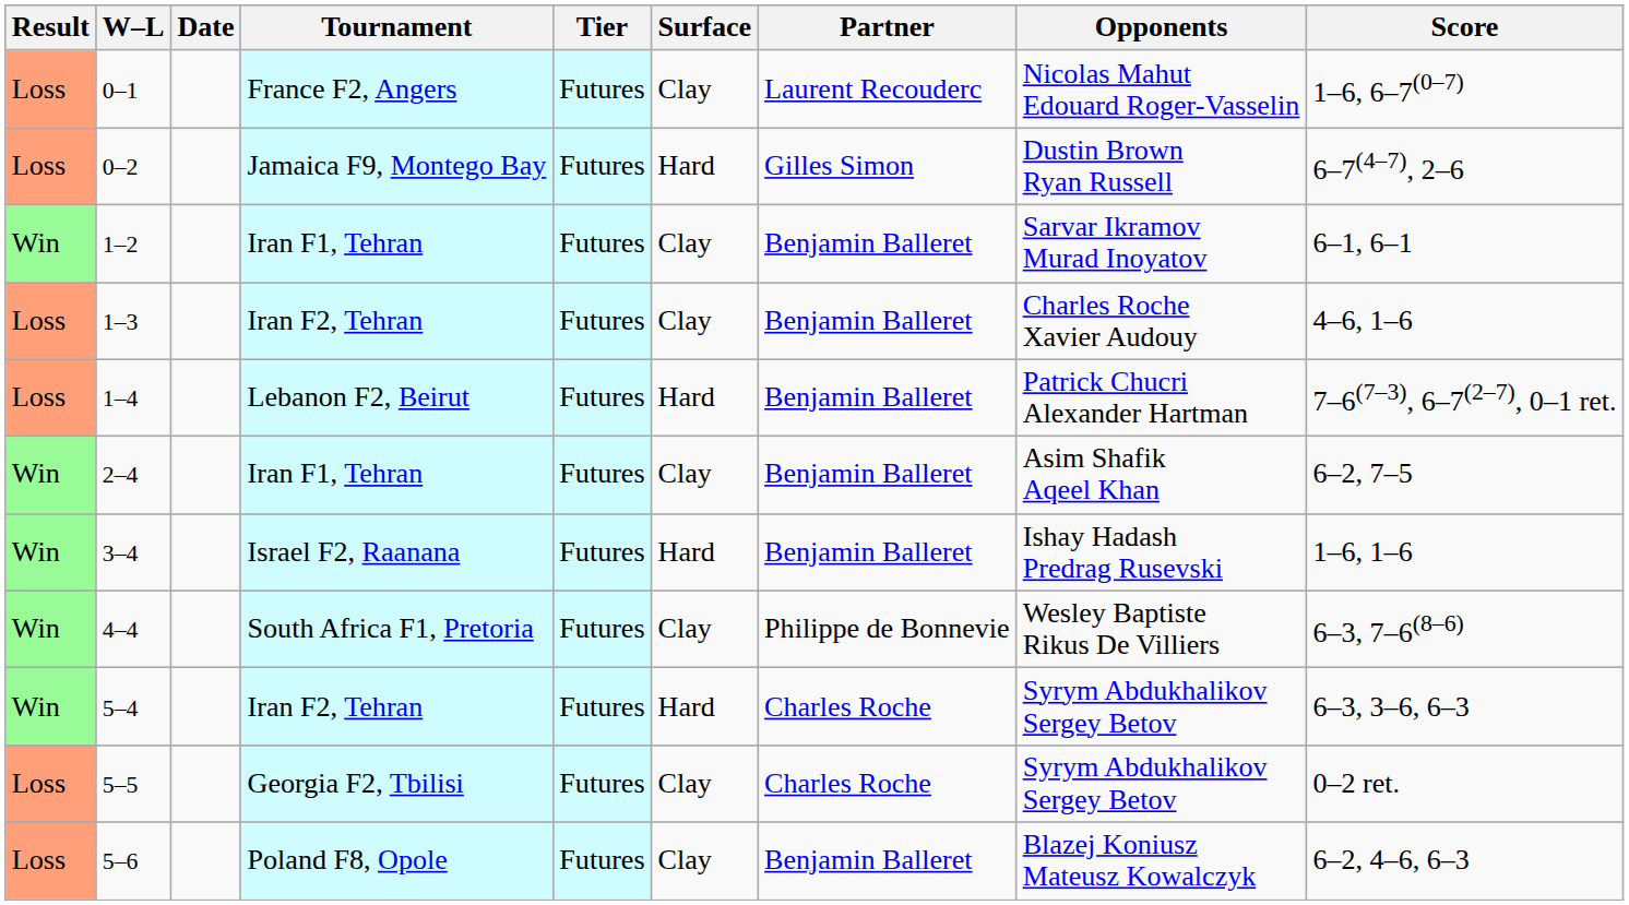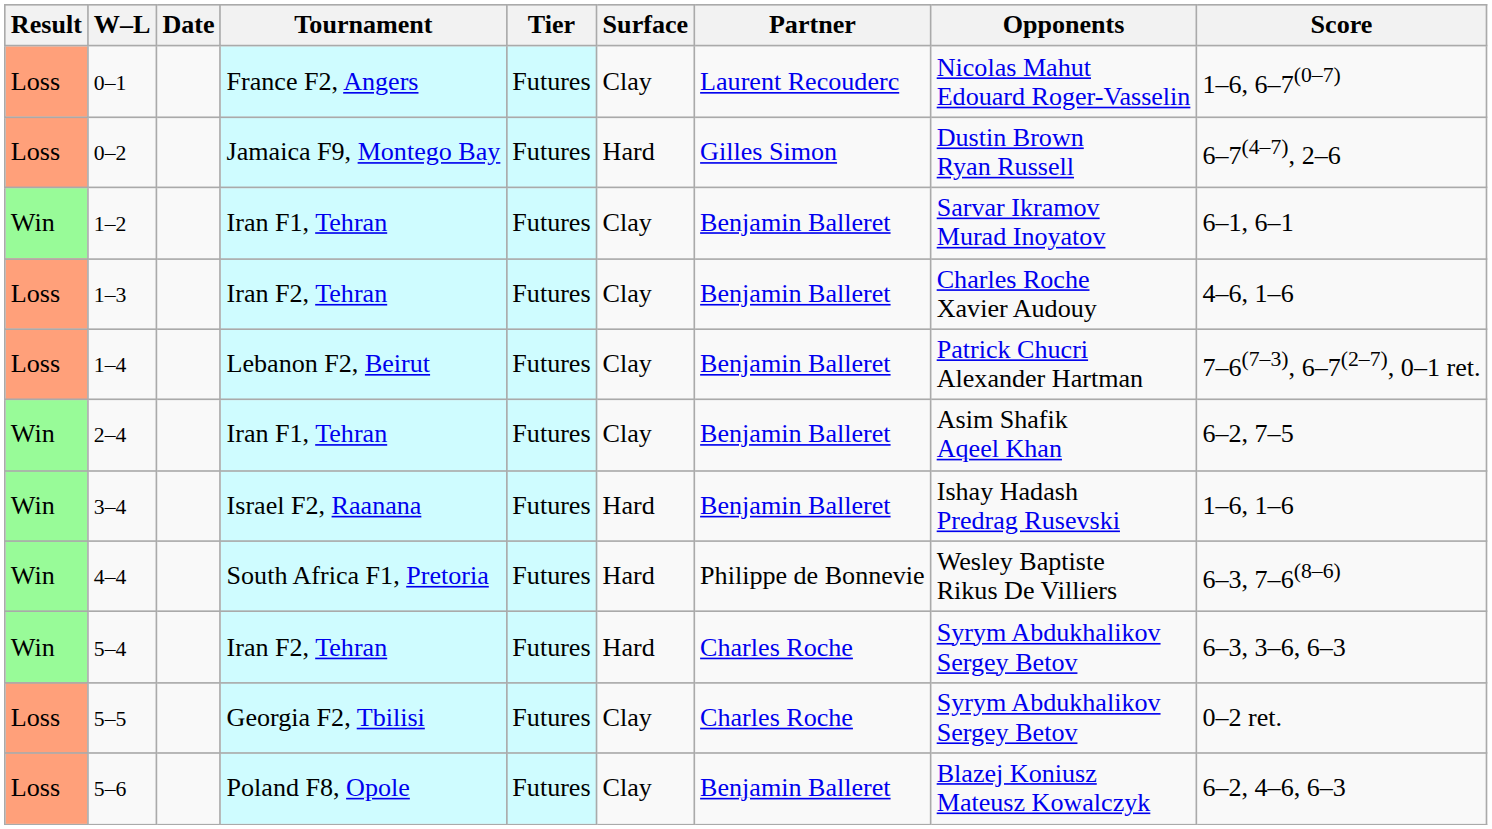1–4 | Surface: Hard -> Clay
4–4 | Surface: Clay -> Hard
